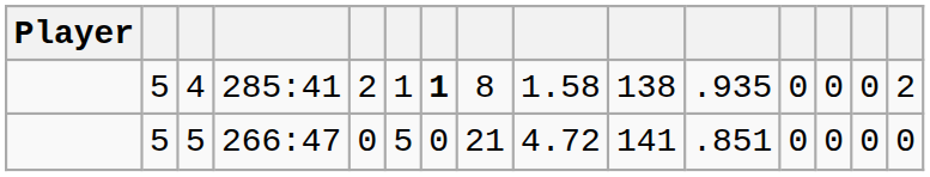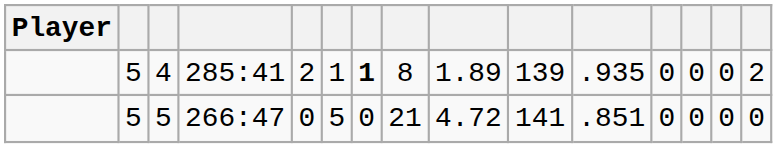4 | column 9: 1.58 -> 1.89
4 | column 10: 138 -> 139
